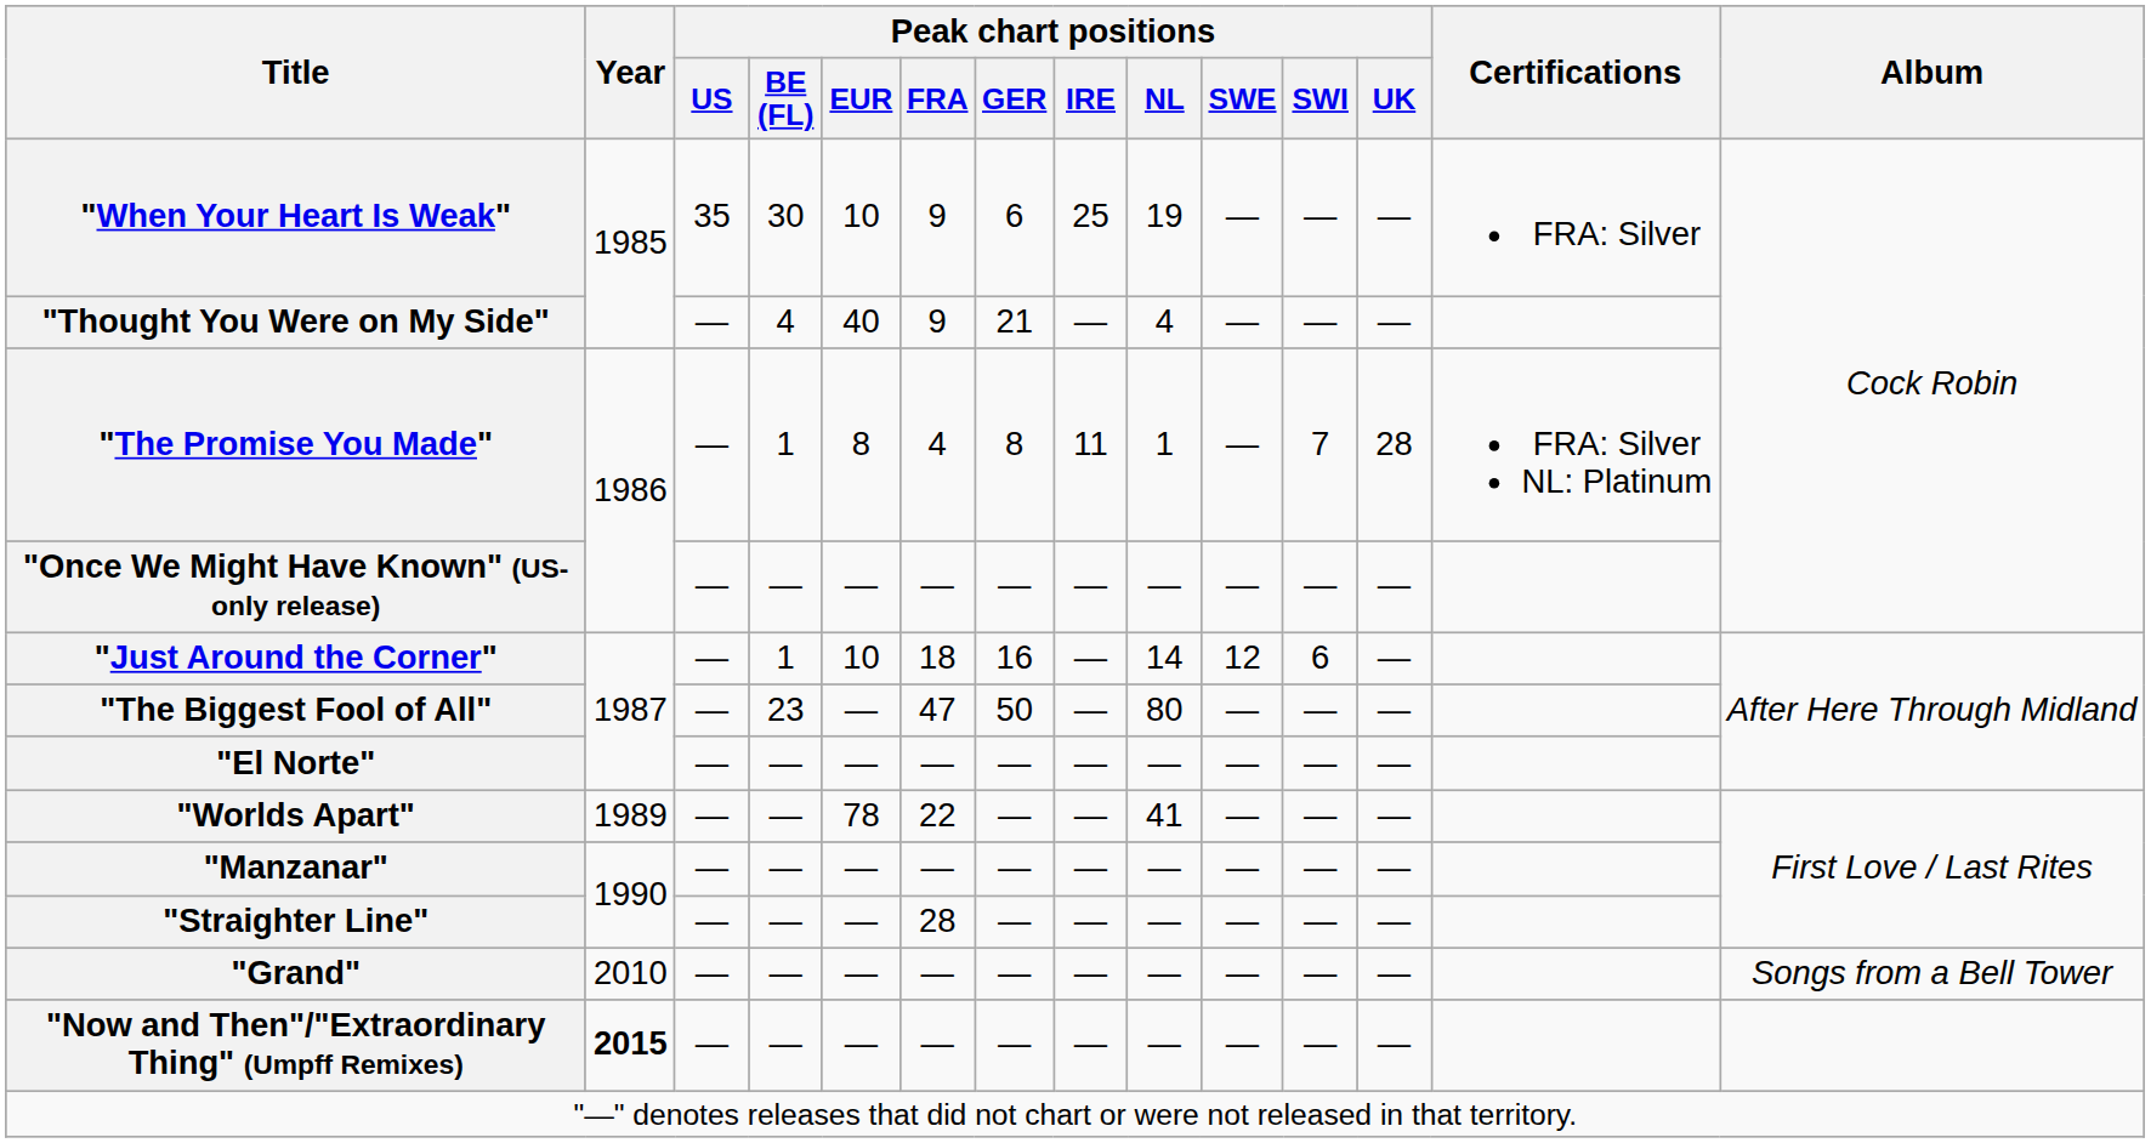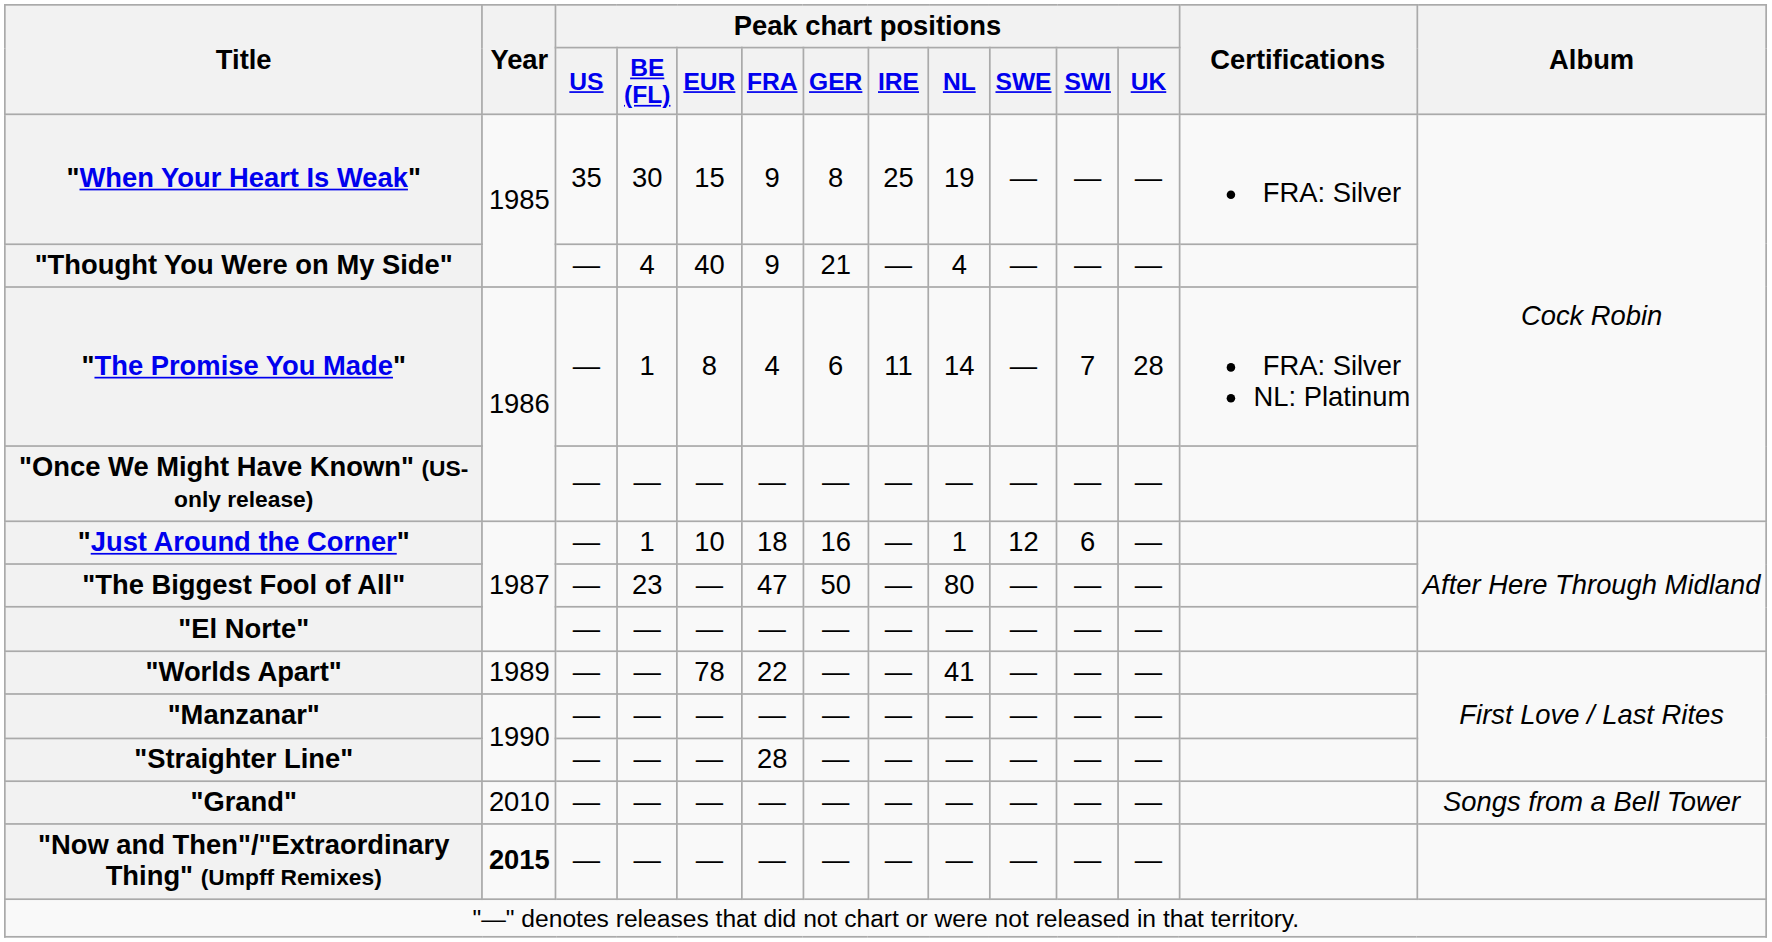"When Your Heart Is Weak" | Peak chart positions / EUR: 10 -> 15
"When Your Heart Is Weak" | Peak chart positions / GER: 6 -> 8
"The Promise You Made" | Peak chart positions / GER: 8 -> 6
"The Promise You Made" | Peak chart positions / NL: 1 -> 14
"Just Around the Corner" | Peak chart positions / NL: 14 -> 1
